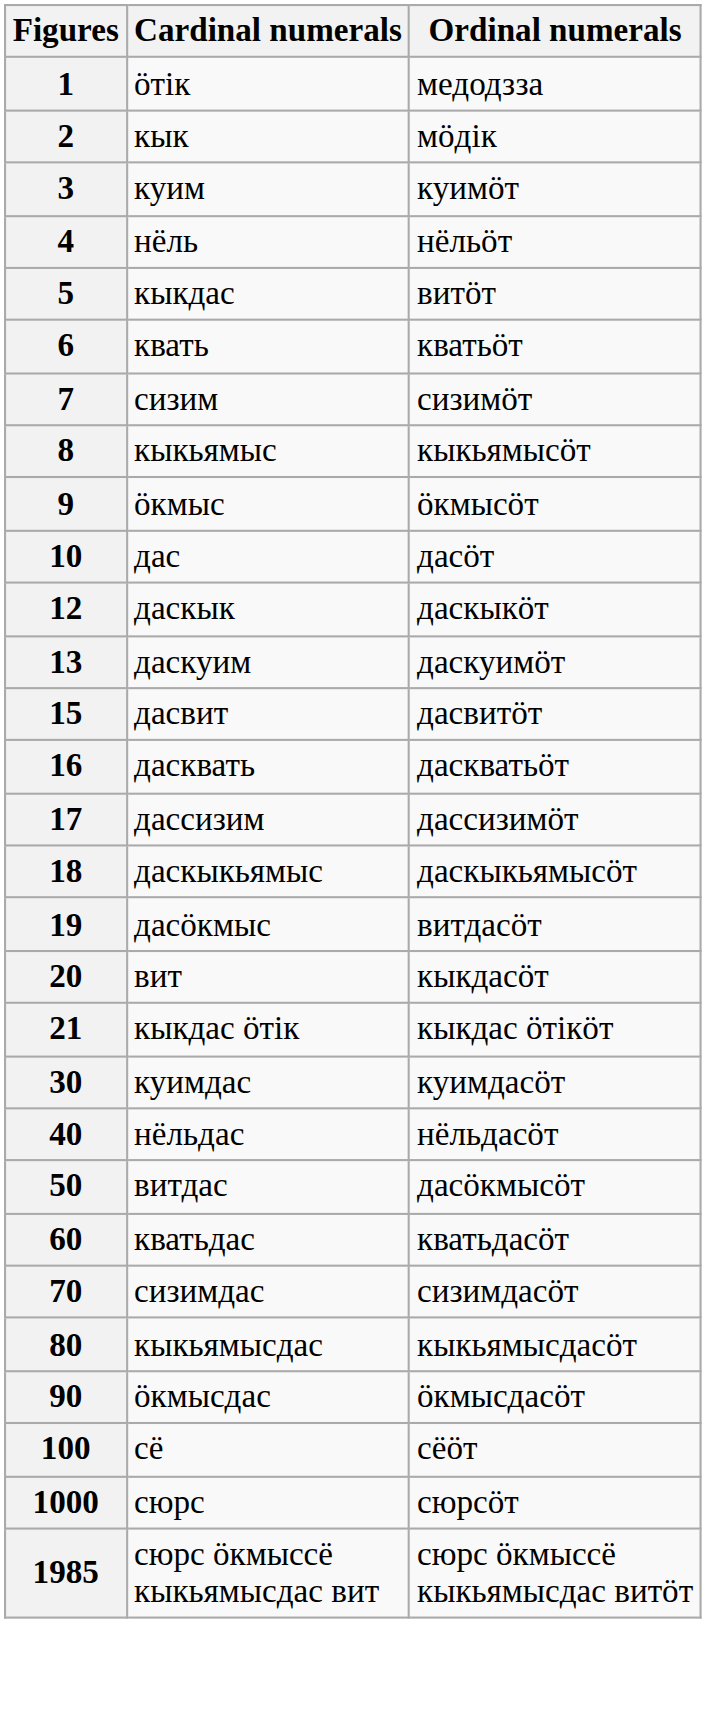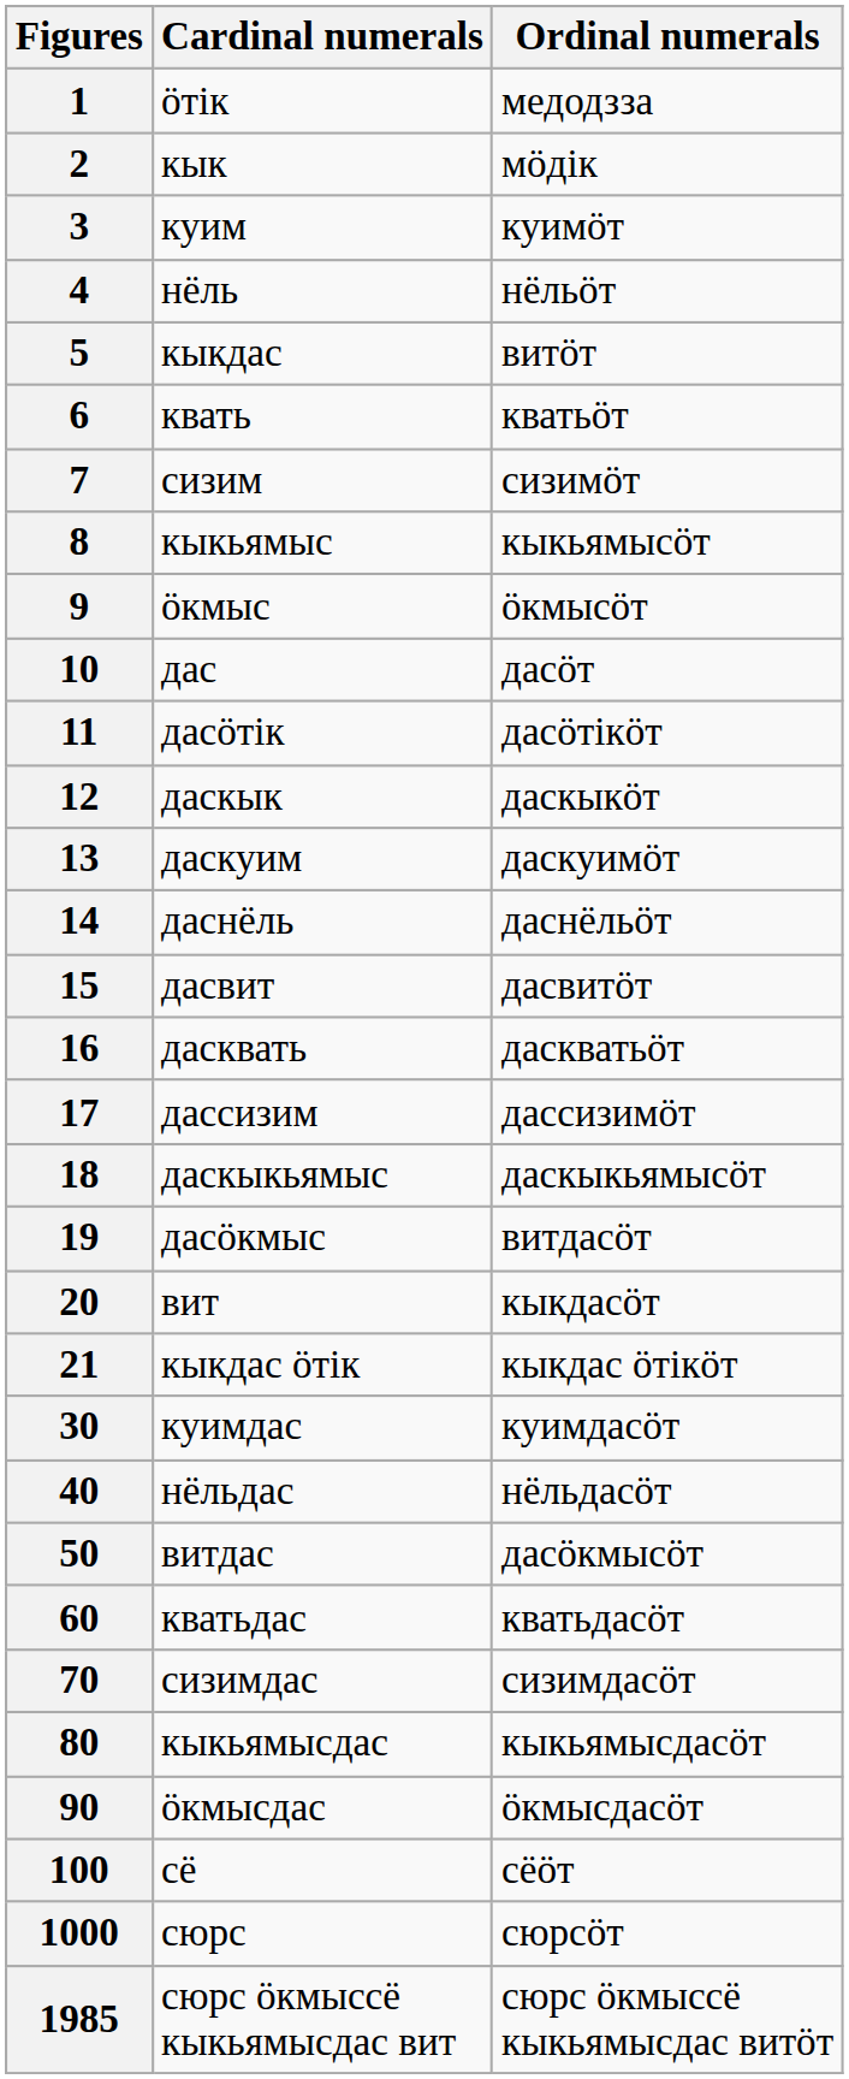+ row: 11 | дасӧтік | дасӧтікöт
+ row: 14 | даснёль | даснёльöт
